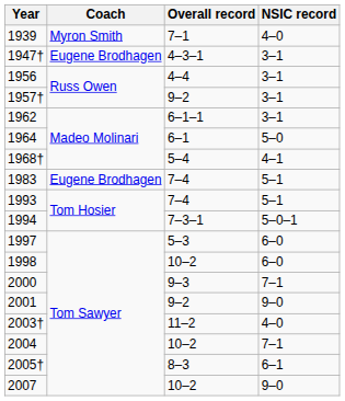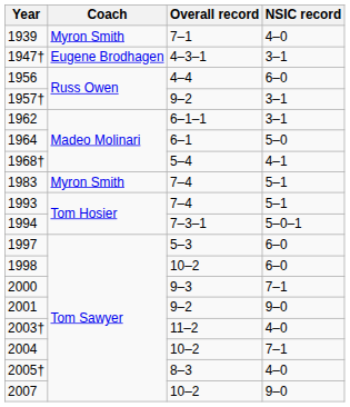1956 | NSIC record: 3–1 -> 6–0
1983 | Coach: Eugene Brodhagen -> Myron Smith
2005† | NSIC record: 6–1 -> 4–0
